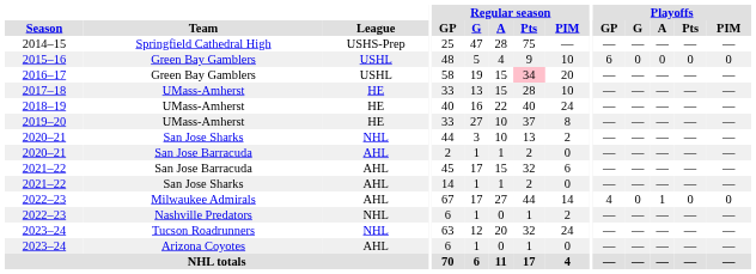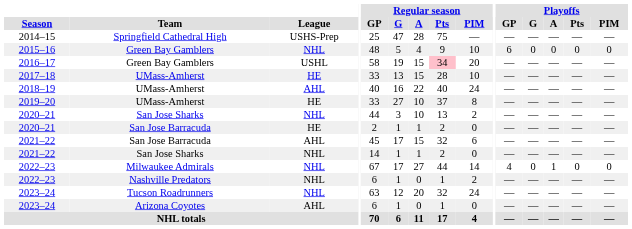2015–16 | League: USHL -> NHL
2018–19 | League: HE -> AHL
2020–21 / San Jose Barracuda | League: AHL -> HE
2021–22 / San Jose Sharks | League: AHL -> NHL
2022–23 / Milwaukee Admirals | League: AHL -> NHL
